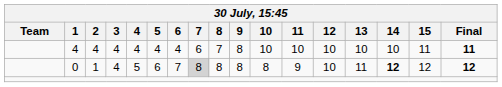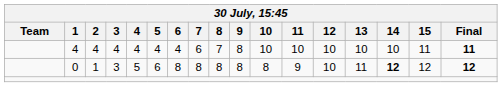0 | 3: 4 -> 3
0 | 6: 7 -> 8
0 | 7: lightgrey background -> no background
